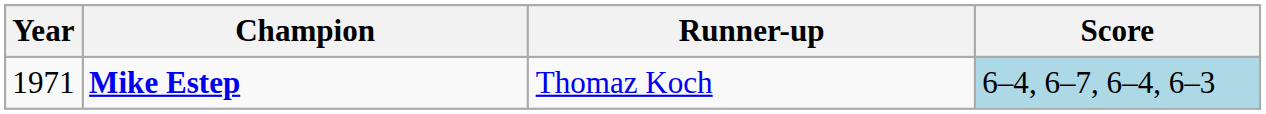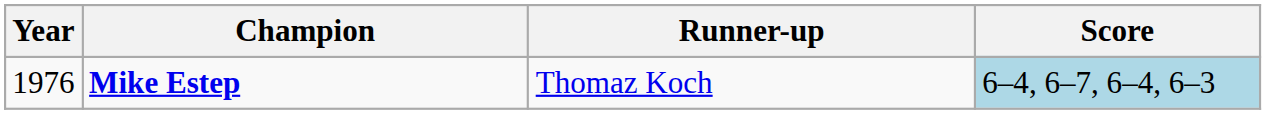Mike Estep | Year: 1971 -> 1976
